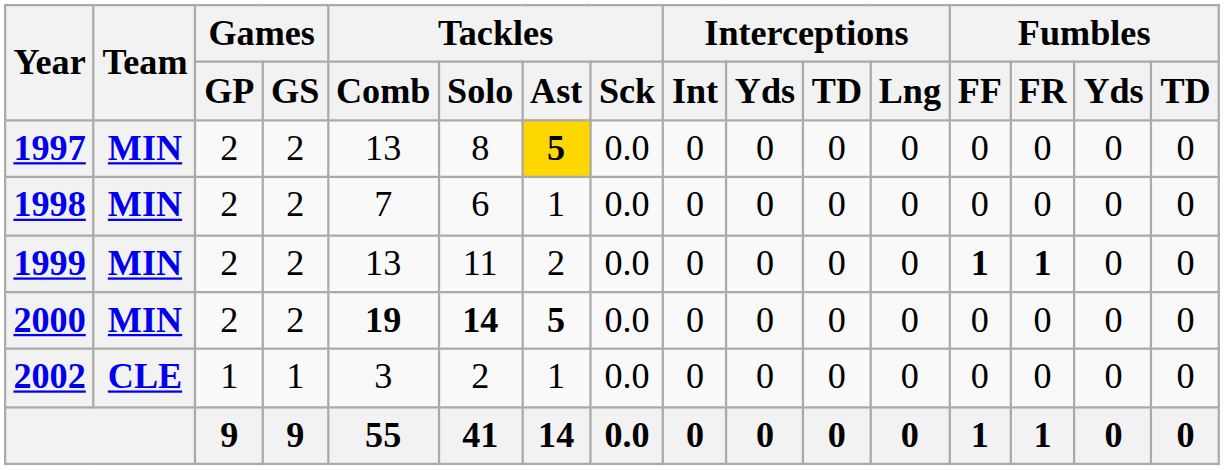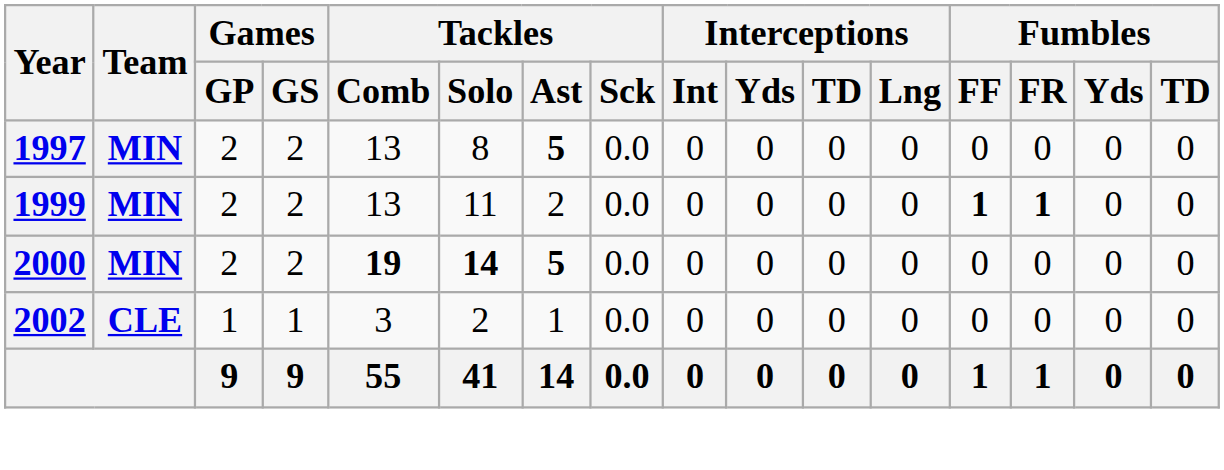1997 | Tackles / Ast: gold background -> no background
- row: 1998 | MIN | 2 | 2 | 7 | 6 | 1 | 0.0 | 0 | 0 | 0 | 0 | 0 | 0 | 0 | 0
